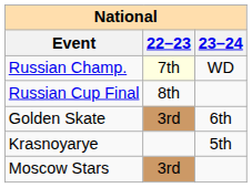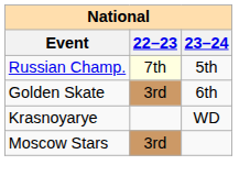Russian Champ. | 23–24: WD -> 5th
- row: Russian Cup Final | 8th
Krasnoyarye | 23–24: 5th -> WD
